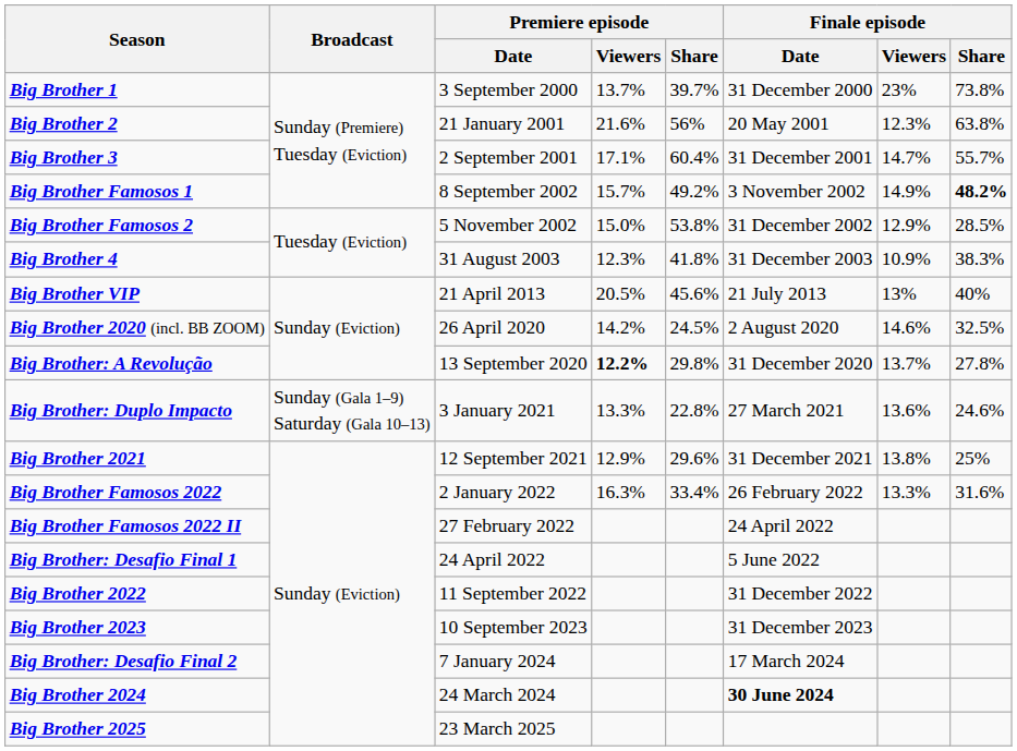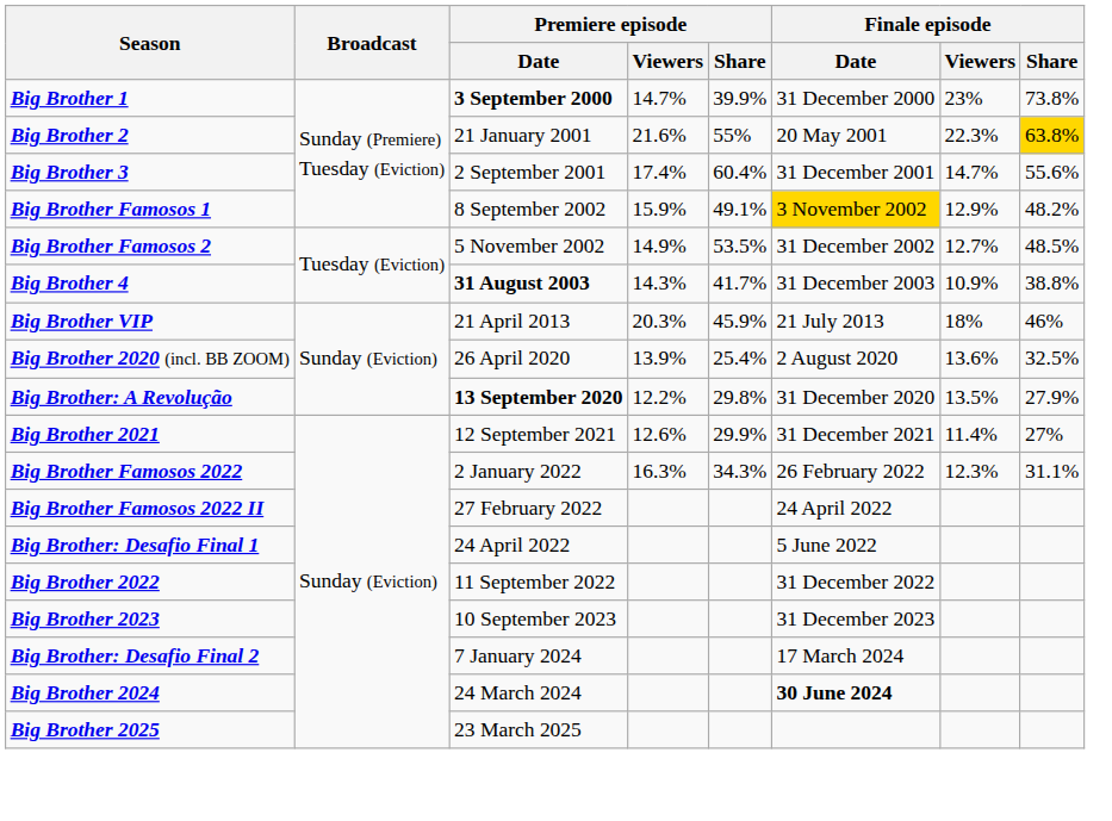Big Brother 1 | Premiere episode / Date: normal -> bold
Big Brother 1 | Premiere episode / Viewers: 13.7% -> 14.7%
Big Brother 1 | Premiere episode / Share: 39.7% -> 39.9%
Big Brother 2 | Premiere episode / Share: 56% -> 55%
Big Brother 2 | Finale episode / Viewers: 12.3% -> 22.3%
Big Brother 2 | Finale episode / Share: no background -> gold background
Big Brother 3 | Premiere episode / Viewers: 17.1% -> 17.4%
Big Brother 3 | Finale episode / Share: 55.7% -> 55.6%
Big Brother Famosos 1 | Premiere episode / Viewers: 15.7% -> 15.9%
Big Brother Famosos 1 | Premiere episode / Share: 49.2% -> 49.1%
Big Brother Famosos 1 | Finale episode / Date: no background -> gold background
Big Brother Famosos 1 | Finale episode / Viewers: 14.9% -> 12.9%
Big Brother Famosos 1 | Finale episode / Share: bold -> normal
Big Brother Famosos 2 | Premiere episode / Viewers: 15.0% -> 14.9%
Big Brother Famosos 2 | Premiere episode / Share: 53.8% -> 53.5%
Big Brother Famosos 2 | Finale episode / Viewers: 12.9% -> 12.7%
Big Brother Famosos 2 | Finale episode / Share: 28.5% -> 48.5%
Big Brother 4 | Premiere episode / Date: normal -> bold
Big Brother 4 | Premiere episode / Viewers: 12.3% -> 14.3%
Big Brother 4 | Premiere episode / Share: 41.8% -> 41.7%
Big Brother 4 | Finale episode / Share: 38.3% -> 38.8%
Big Brother VIP | Premiere episode / Viewers: 20.5% -> 20.3%
Big Brother VIP | Premiere episode / Share: 45.6% -> 45.9%
Big Brother VIP | Finale episode / Viewers: 13% -> 18%
Big Brother VIP | Finale episode / Share: 40% -> 46%
Big Brother 2020 (incl. BB ZOOM) | Premiere episode / Viewers: 14.2% -> 13.9%
Big Brother 2020 (incl. BB ZOOM) | Premiere episode / Share: 24.5% -> 25.4%
Big Brother 2020 (incl. BB ZOOM) | Finale episode / Viewers: 14.6% -> 13.6%
Big Brother: A Revolução | Premiere episode / Date: normal -> bold
Big Brother: A Revolução | Premiere episode / Viewers: bold -> normal
Big Brother: A Revolução | Finale episode / Viewers: 13.7% -> 13.5%
Big Brother: A Revolução | Finale episode / Share: 27.8% -> 27.9%
- row: Big Brother: Duplo Impacto | Sunday (Gala 1–9) Saturday (Gala 10–13) | 3 January 2021 | 13.3% | 22.8% | 27 March 2021 | 13.6% | 24.6%
Big Brother 2021 | Premiere episode / Viewers: 12.9% -> 12.6%
Big Brother 2021 | Premiere episode / Share: 29.6% -> 29.9%
Big Brother 2021 | Finale episode / Viewers: 13.8% -> 11.4%
Big Brother 2021 | Finale episode / Share: 25% -> 27%
Big Brother Famosos 2022 | Premiere episode / Share: 33.4% -> 34.3%
Big Brother Famosos 2022 | Finale episode / Viewers: 13.3% -> 12.3%
Big Brother Famosos 2022 | Finale episode / Share: 31.6% -> 31.1%
